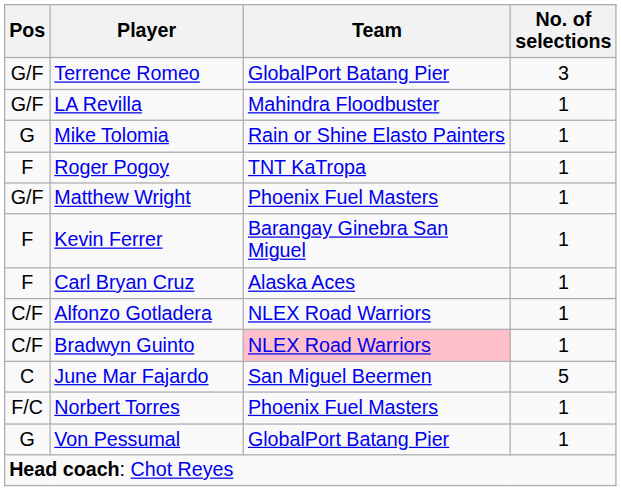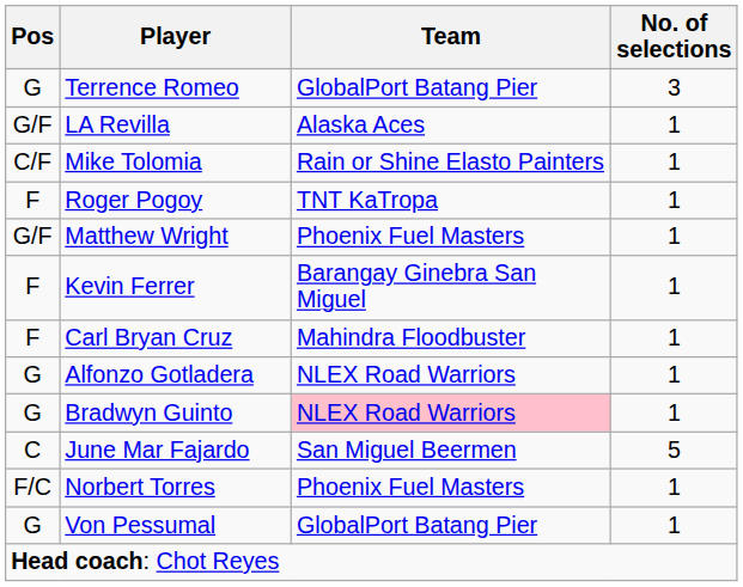Terrence Romeo | Pos: G/F -> G
LA Revilla | Team: Mahindra Floodbuster -> Alaska Aces
Mike Tolomia | Pos: G -> C/F
Carl Bryan Cruz | Team: Alaska Aces -> Mahindra Floodbuster
Alfonzo Gotladera | Pos: C/F -> G
Bradwyn Guinto | Pos: C/F -> G
